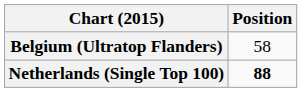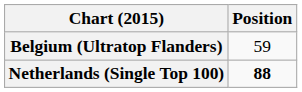Belgium (Ultratop Flanders) | Position: 58 -> 59
